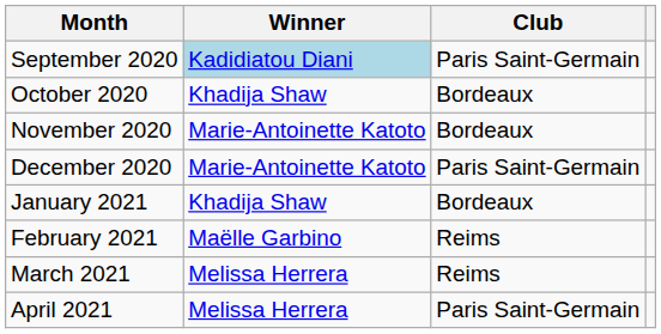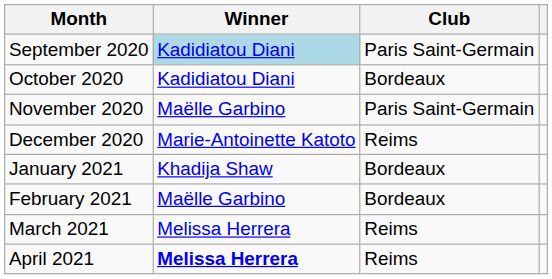October 2020 | Winner: Khadija Shaw -> Kadidiatou Diani
November 2020 | Winner: Marie-Antoinette Katoto -> Maëlle Garbino
November 2020 | Club: Bordeaux -> Paris Saint-Germain
December 2020 | Club: Paris Saint-Germain -> Reims
February 2021 | Club: Reims -> Bordeaux
April 2021 | Winner: normal -> bold
April 2021 | Club: Paris Saint-Germain -> Reims
